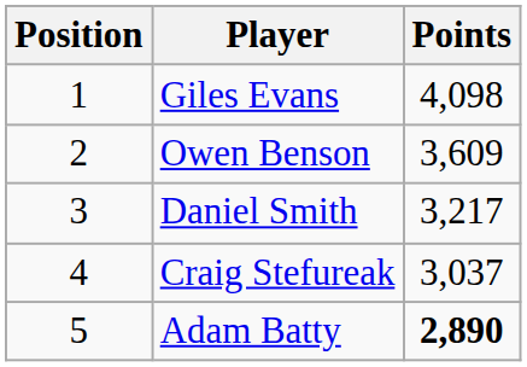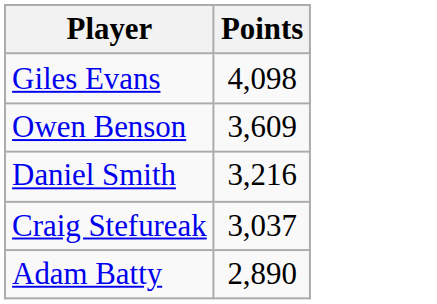- column: Position | 1 | 2 | 3 | 4 | 5
Daniel Smith | Points: 3,217 -> 3,216
Adam Batty | Points: bold -> normal
